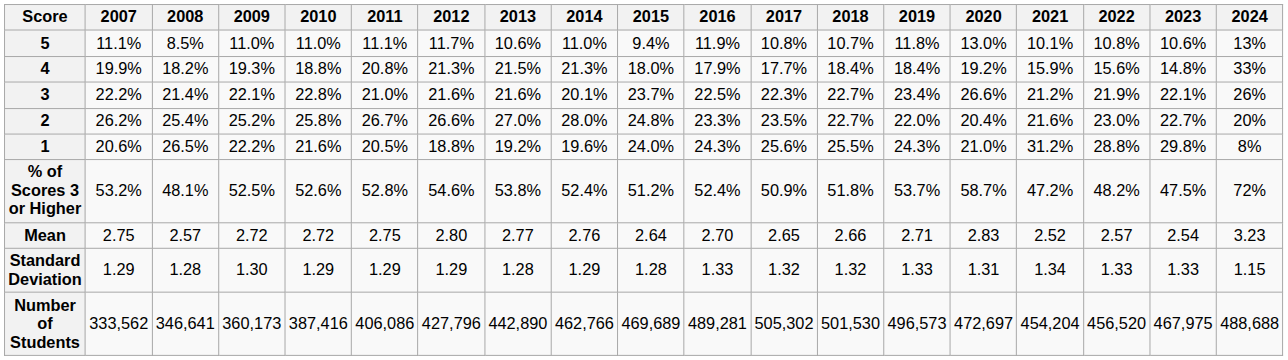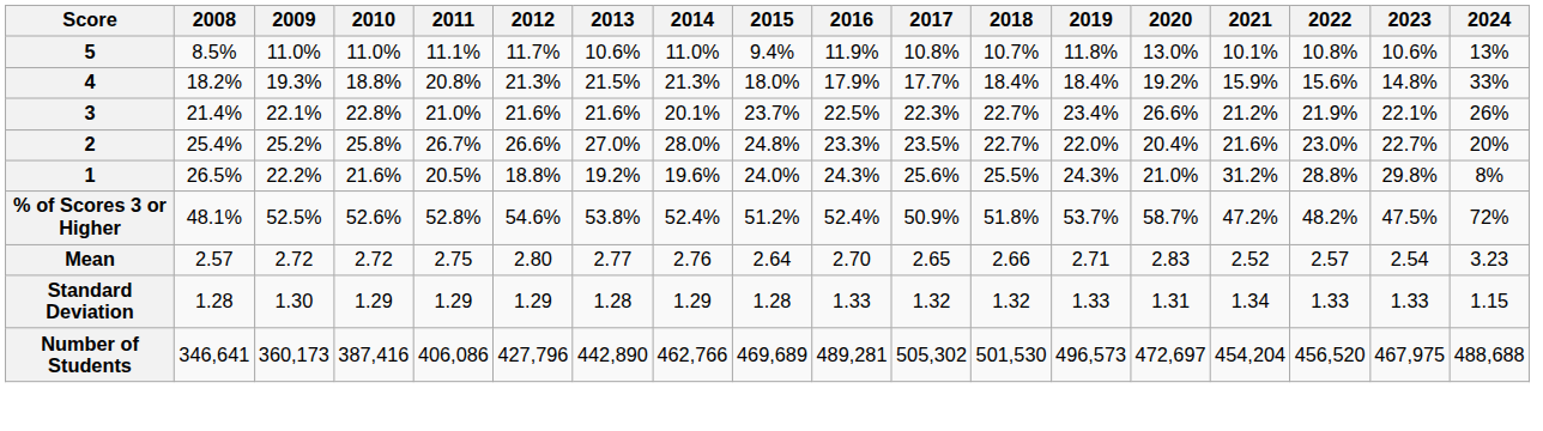- column: 2007 | 11.1% | 19.9% | 22.2% | 26.2% | 20.6% | 53.2% | 2.75 | 1.29 | 333,562
